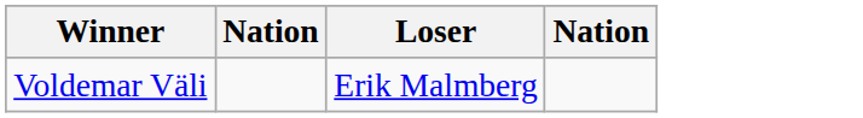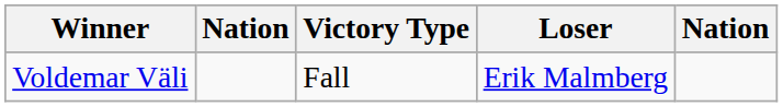+ column: Victory Type | Fall
